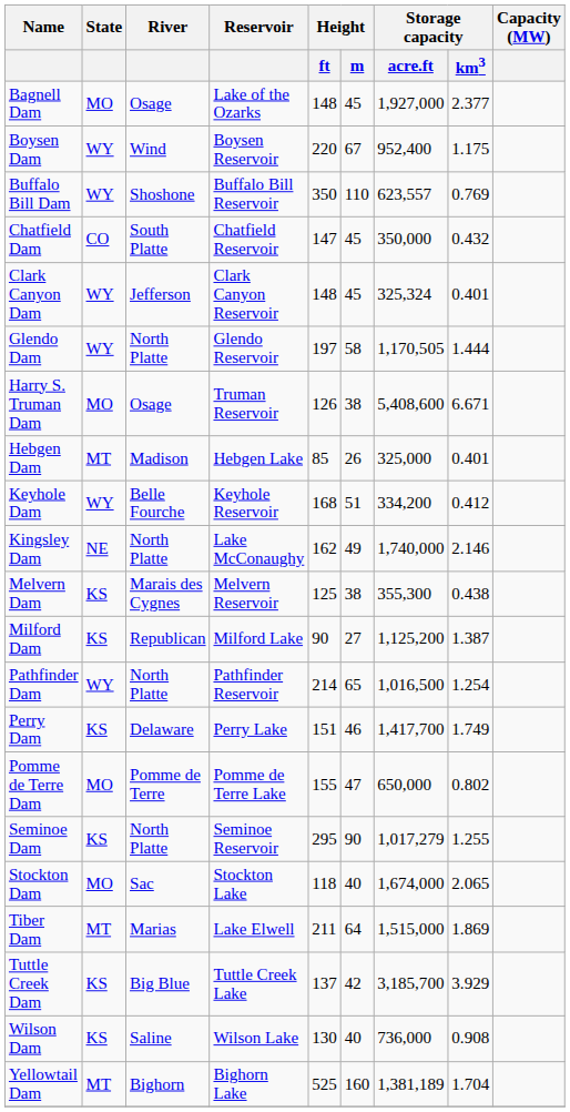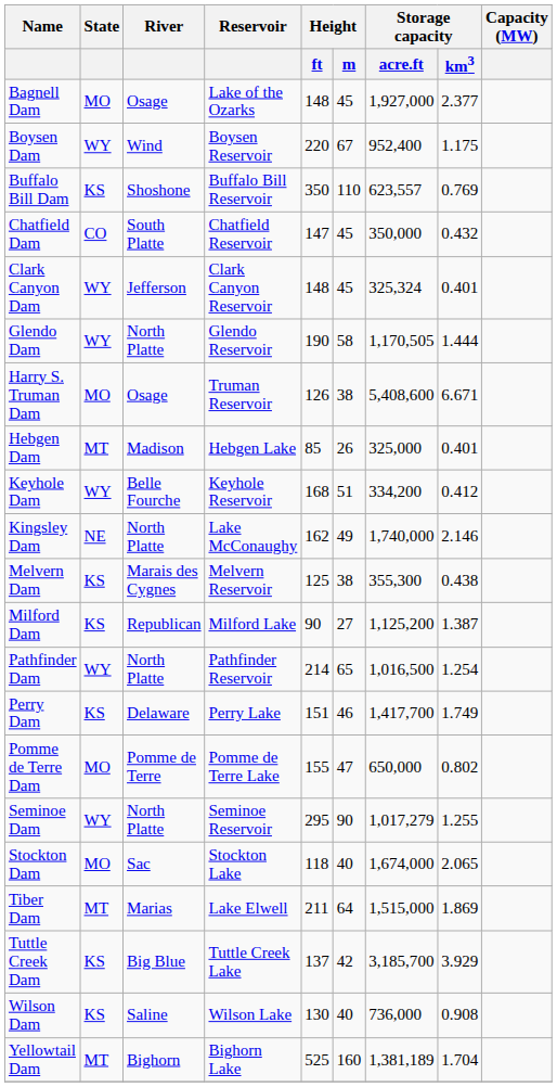Buffalo Bill Dam | State: WY -> KS
Glendo Dam | Height / ft: 197 -> 190
Seminoe Dam | State: KS -> WY
